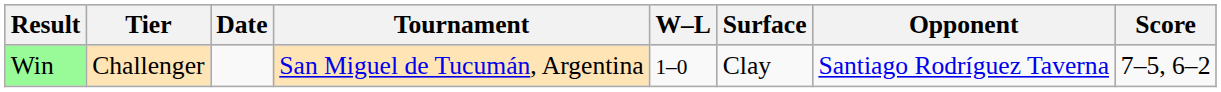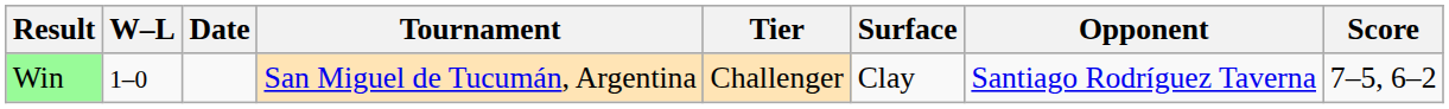columns swapped: W–L <-> Tier
